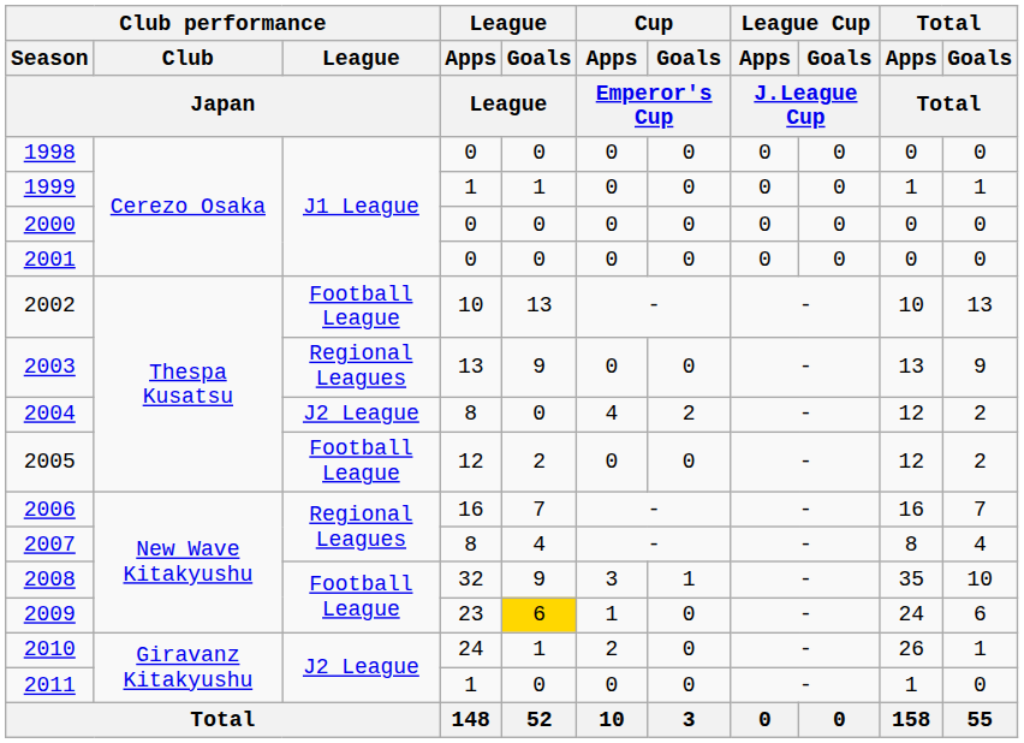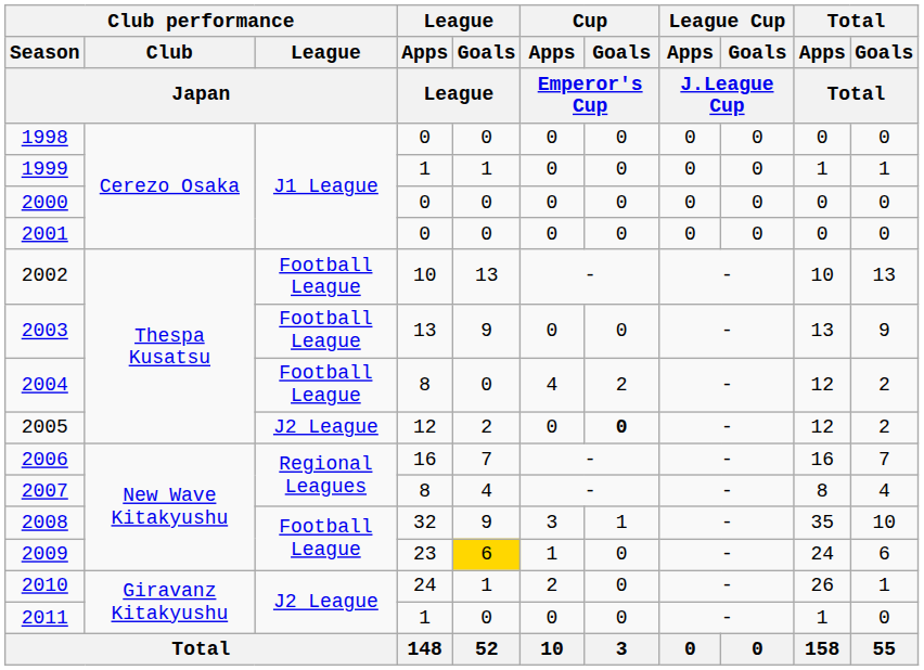2003 | Club performance / League / Japan: Regional Leagues -> Football League
2004 | Club performance / League / Japan: J2 League -> Football League
2005 | Club performance / League / Japan: Football League -> J2 League
2005 | Cup / Goals / Emperor's Cup: normal -> bold
